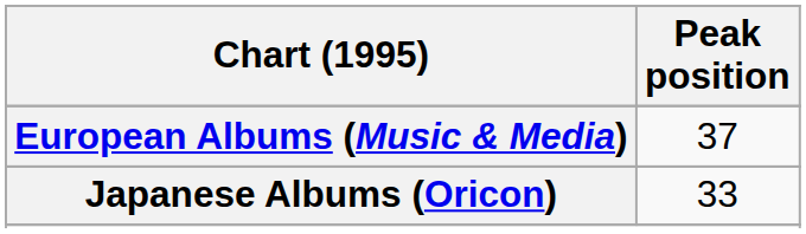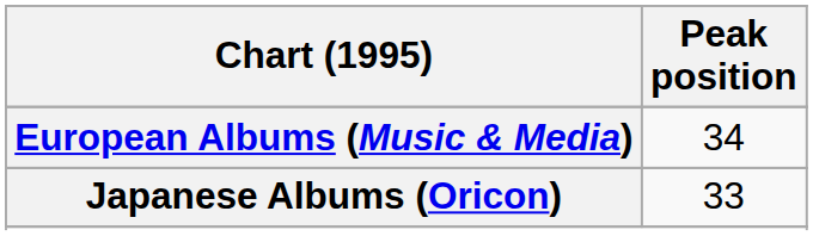European Albums (Music & Media) | Peak position: 37 -> 34
